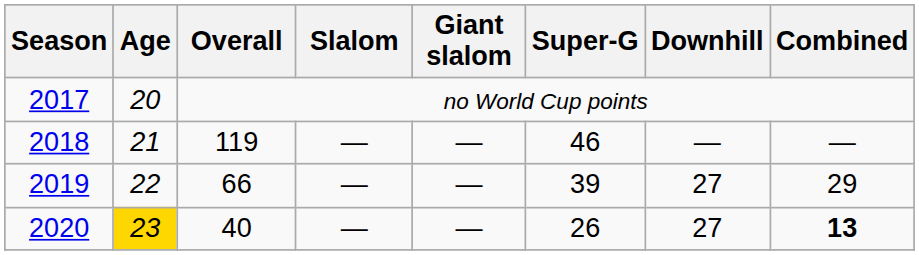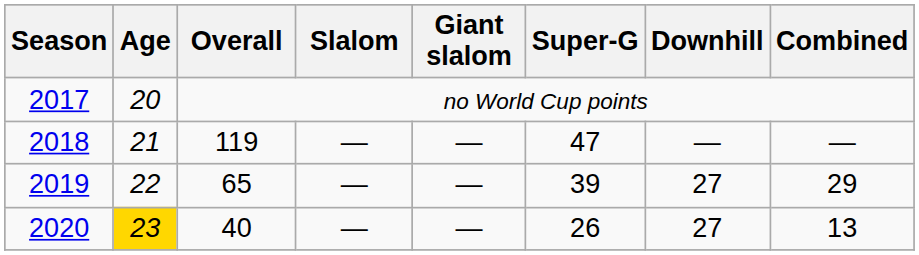2018 | Super-G: 46 -> 47
2019 | Overall: 66 -> 65
2020 | Combined: bold -> normal
